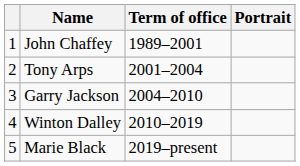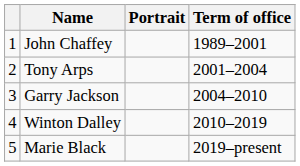columns swapped: Portrait <-> Term of office
